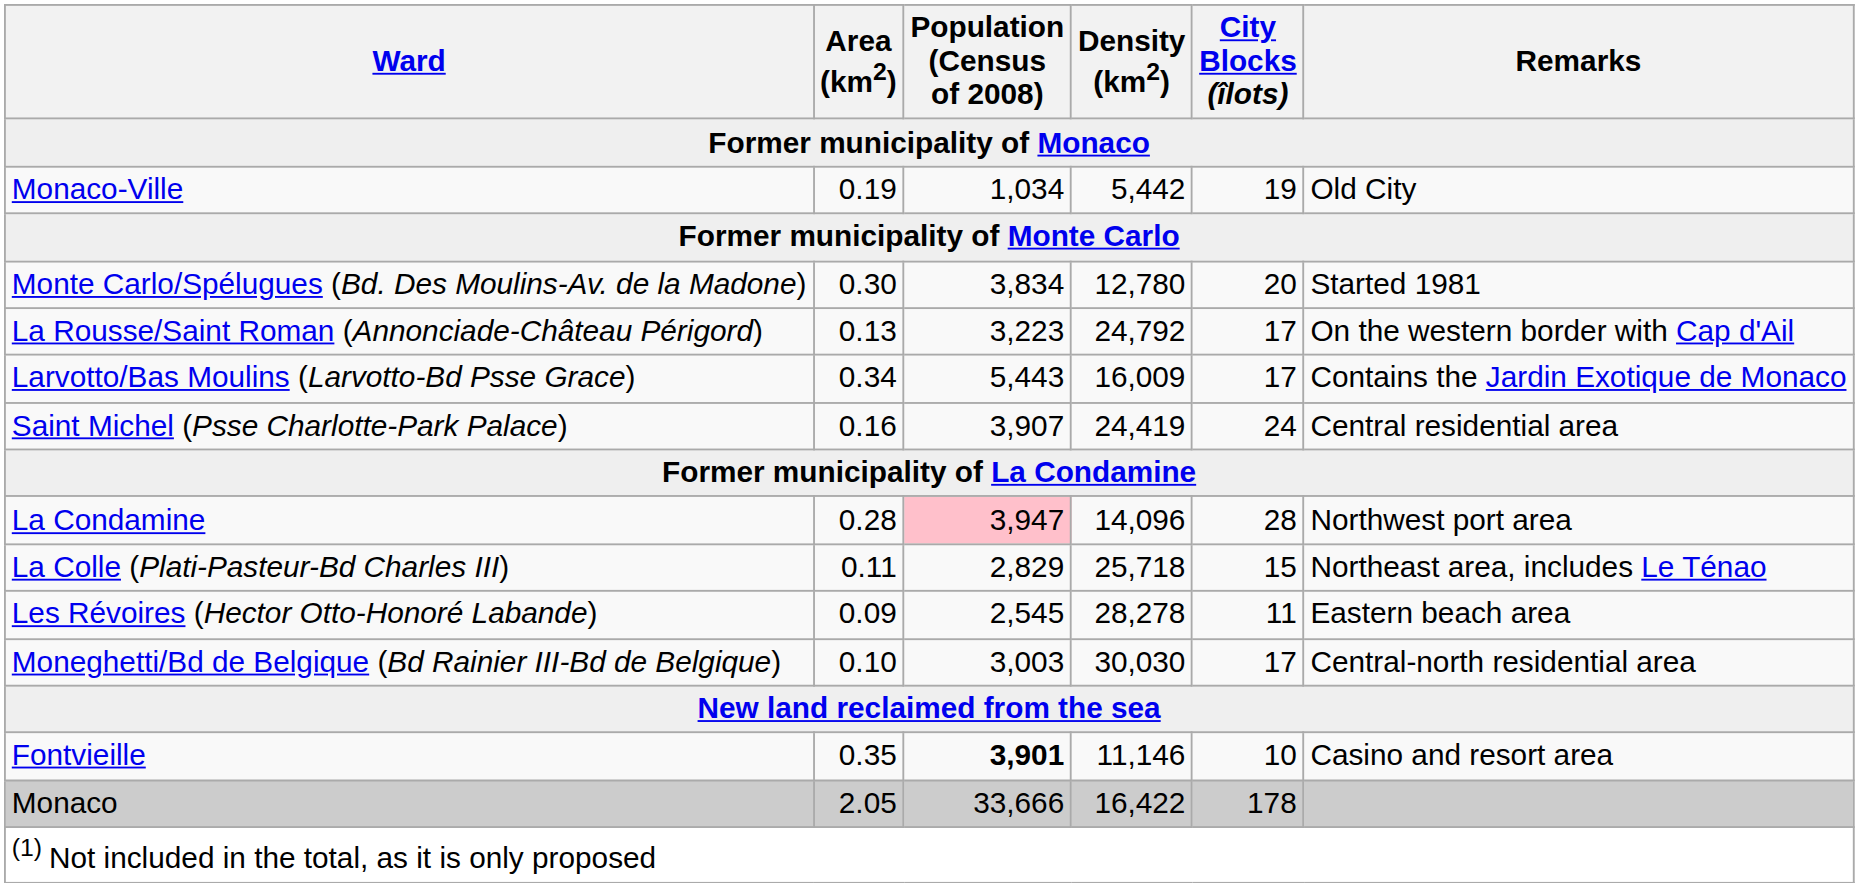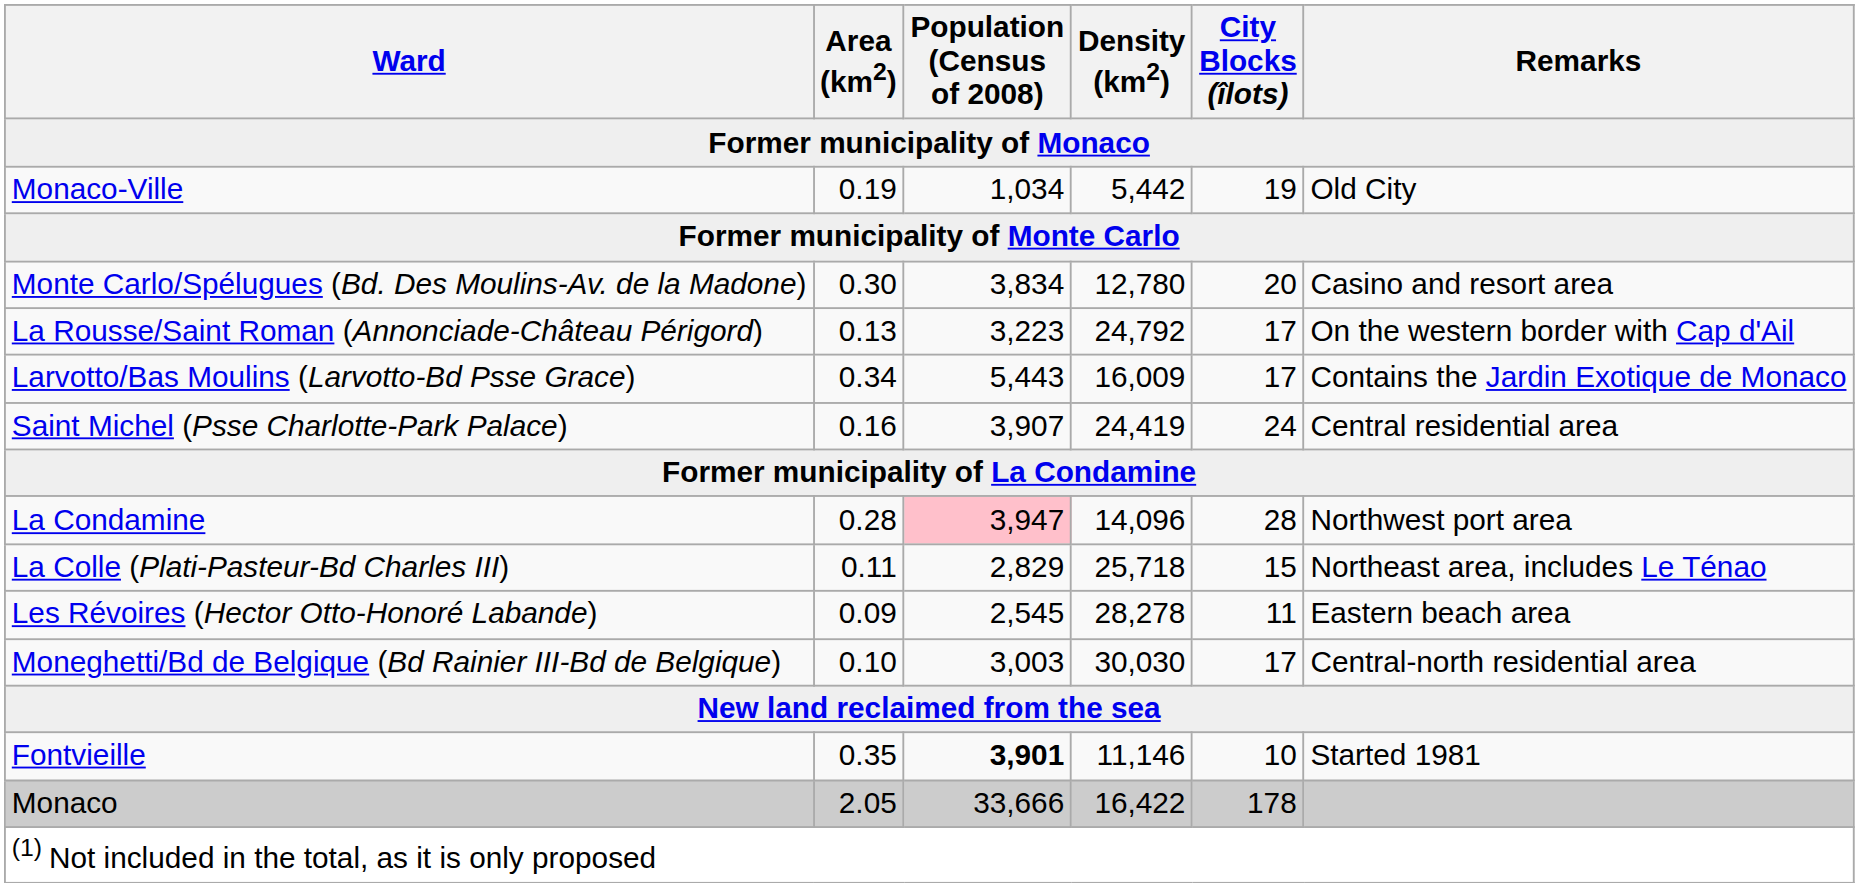Monte Carlo/Spélugues (Bd. Des Moulins-Av. de la Madone) | Remarks: Started 1981 -> Casino and resort area
Fontvieille | Remarks: Casino and resort area -> Started 1981
